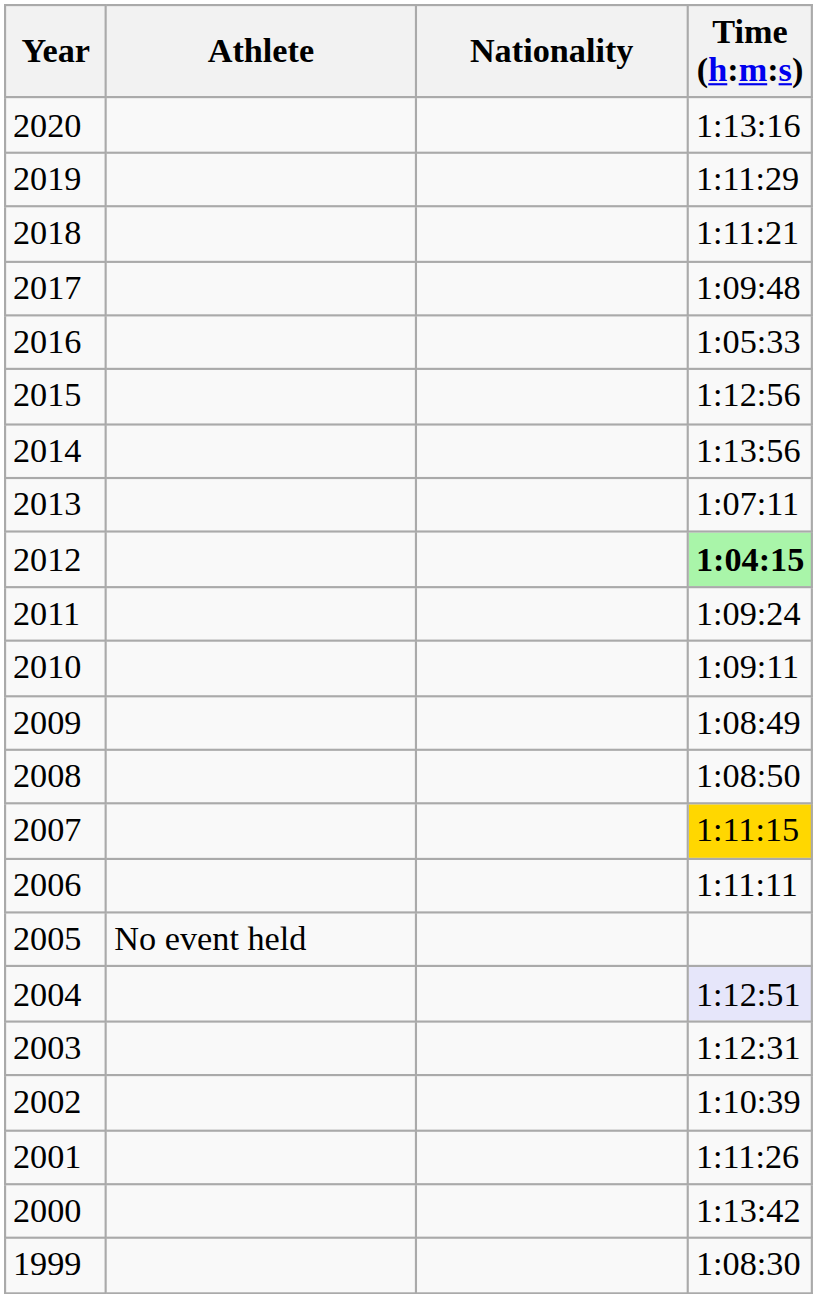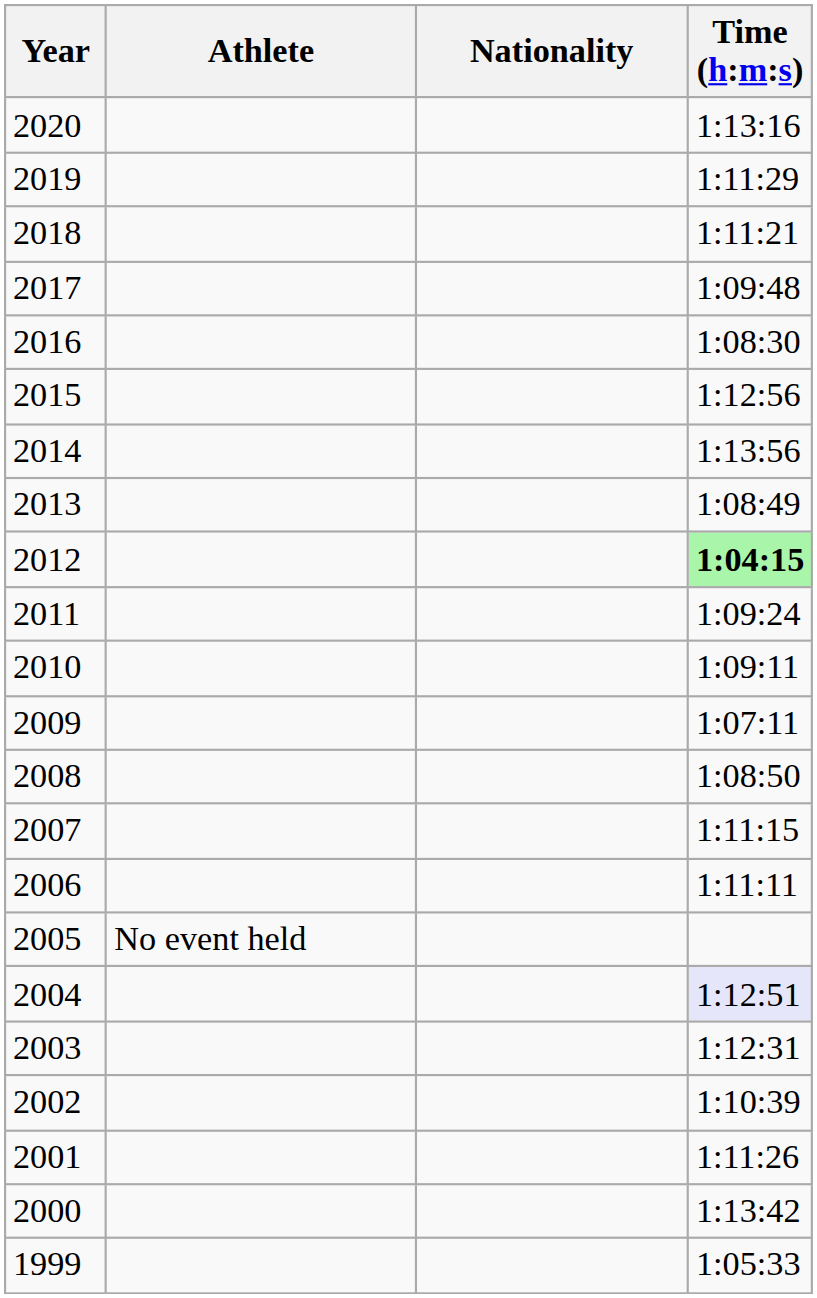2016 | Time (h:m:s): 1:05:33 -> 1:08:30
2013 | Time (h:m:s): 1:07:11 -> 1:08:49
2009 | Time (h:m:s): 1:08:49 -> 1:07:11
2007 | Time (h:m:s): gold background -> no background
1999 | Time (h:m:s): 1:08:30 -> 1:05:33
